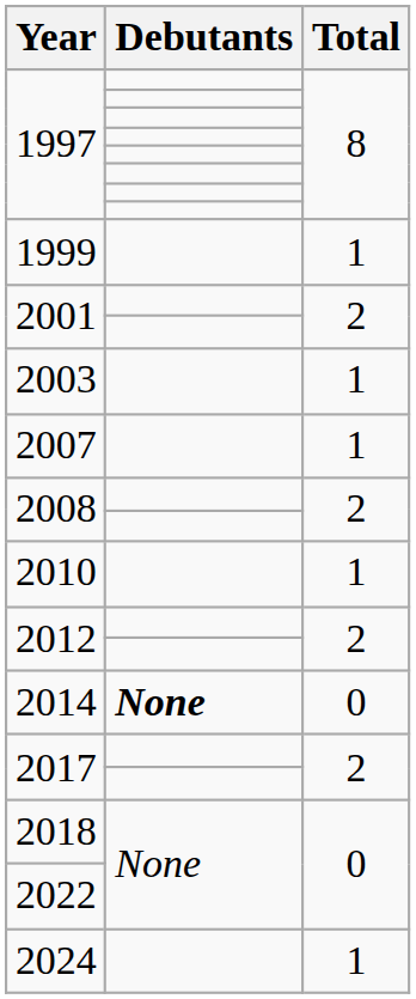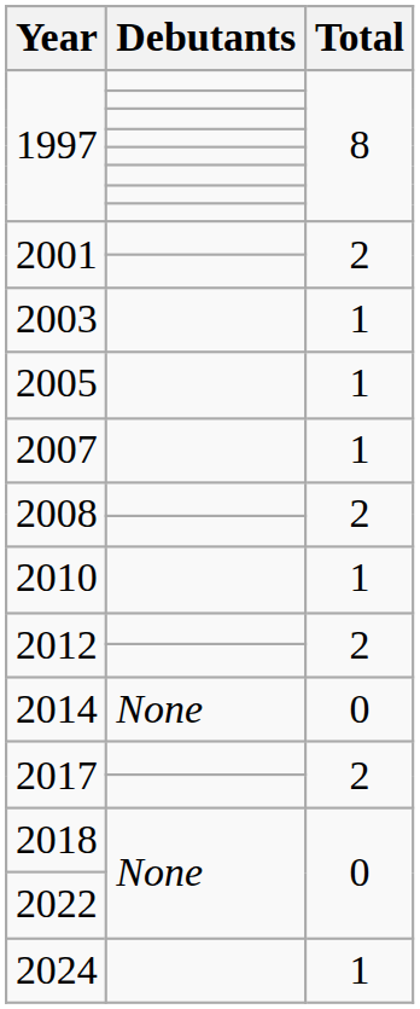- row: 1999 | 1
+ row: 2005 | 1
2014 | Debutants: bold -> normal
